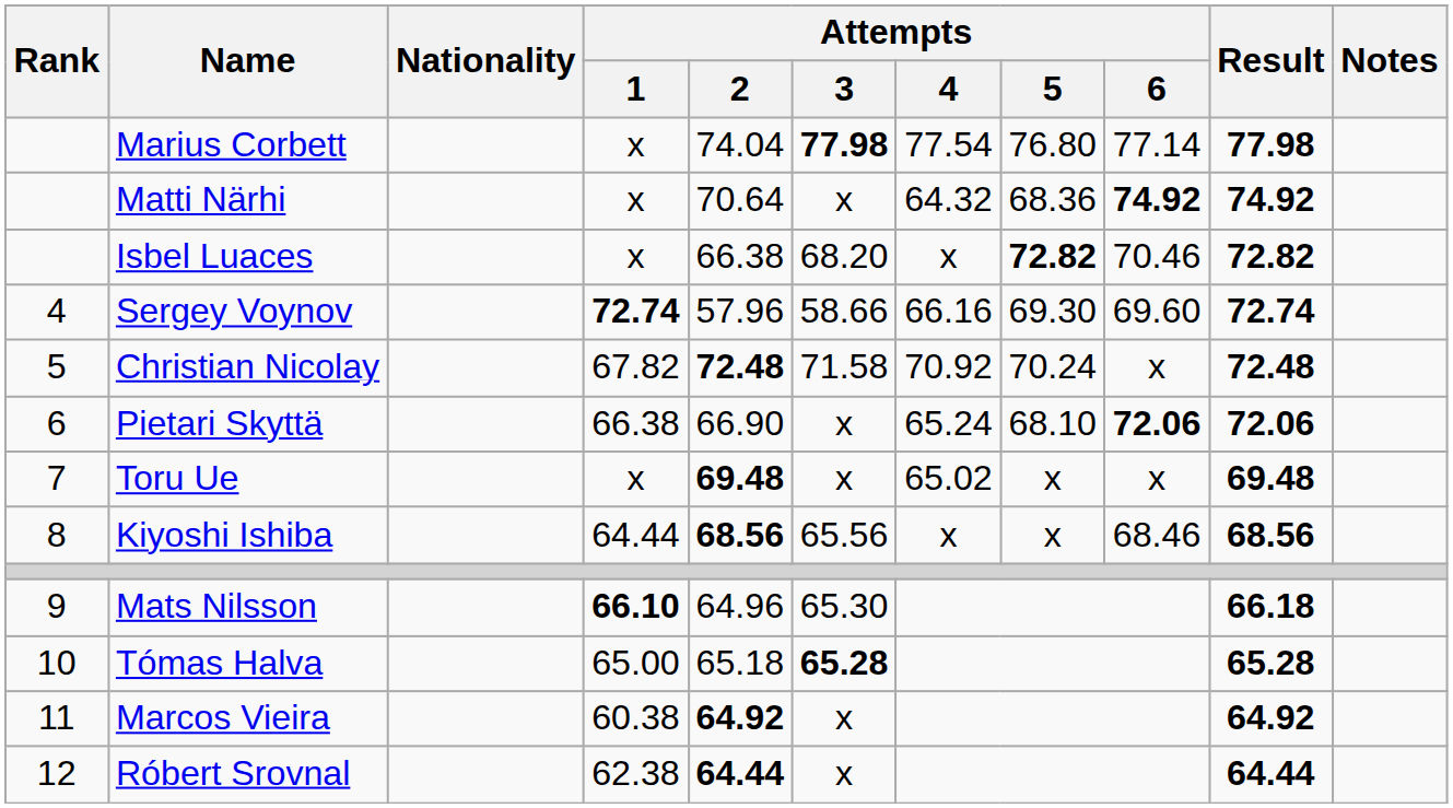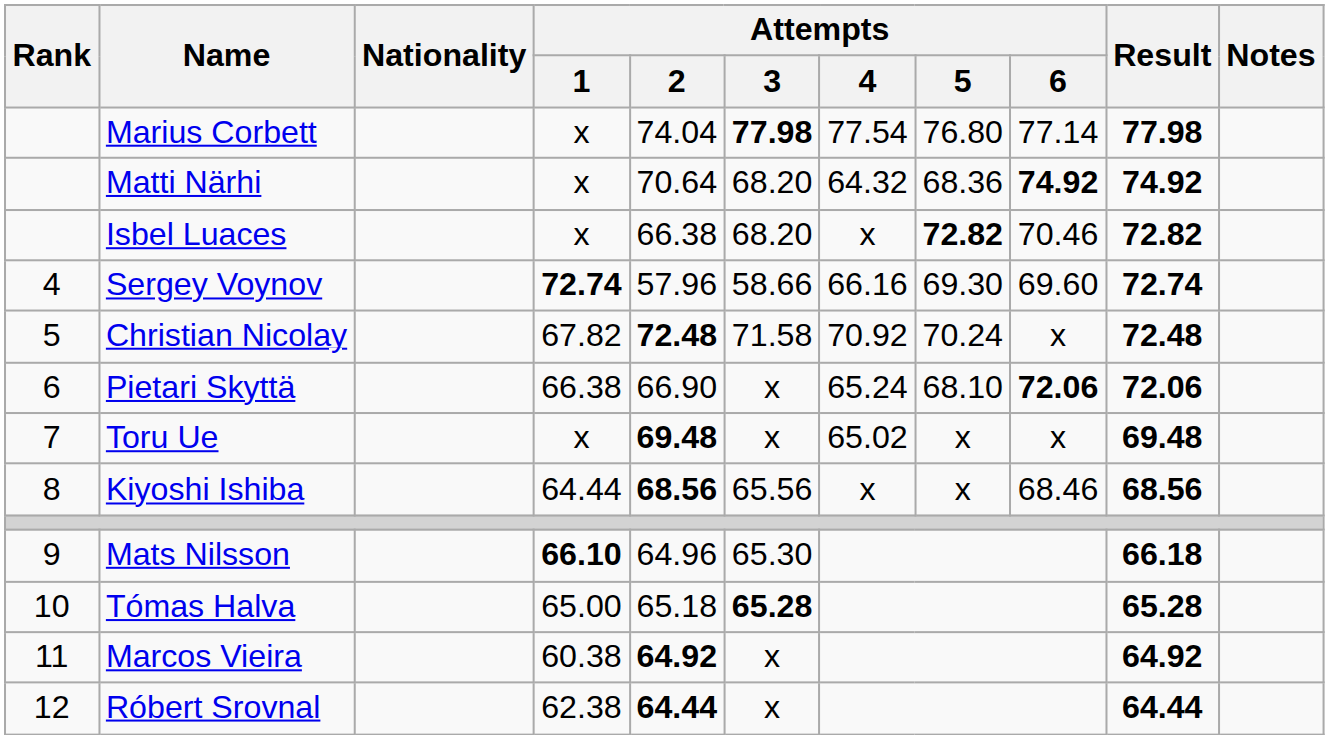Matti Närhi | Attempts / 3: x -> 68.20
